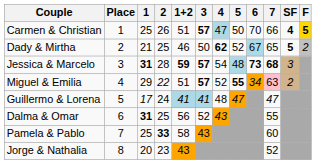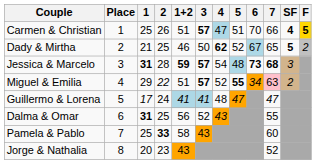Carmen & Christian | 5: 50 -> 51
